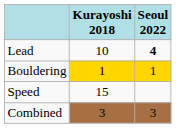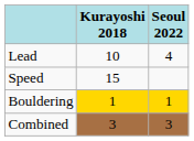Lead | Seoul 2022: bold -> normal
rows swapped: Bouldering <-> Speed
